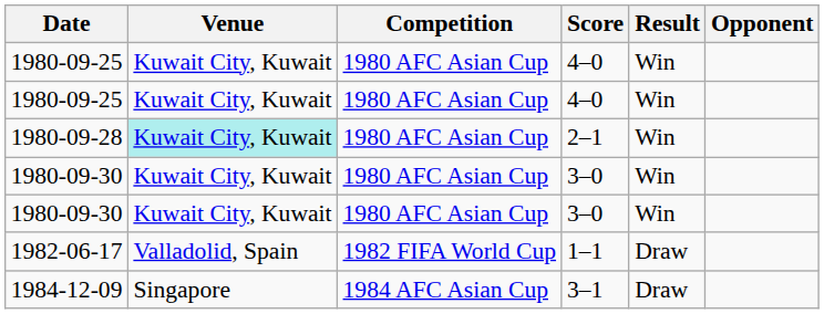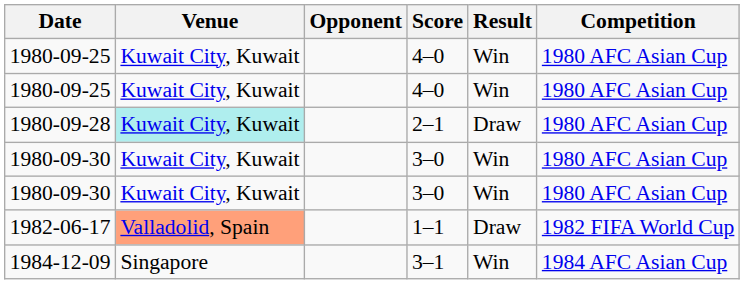columns swapped: Opponent <-> Competition
1980-09-28 | Result: Win -> Draw
1982-06-17 | Venue: no background -> lightsalmon background
1984-12-09 | Result: Draw -> Win
